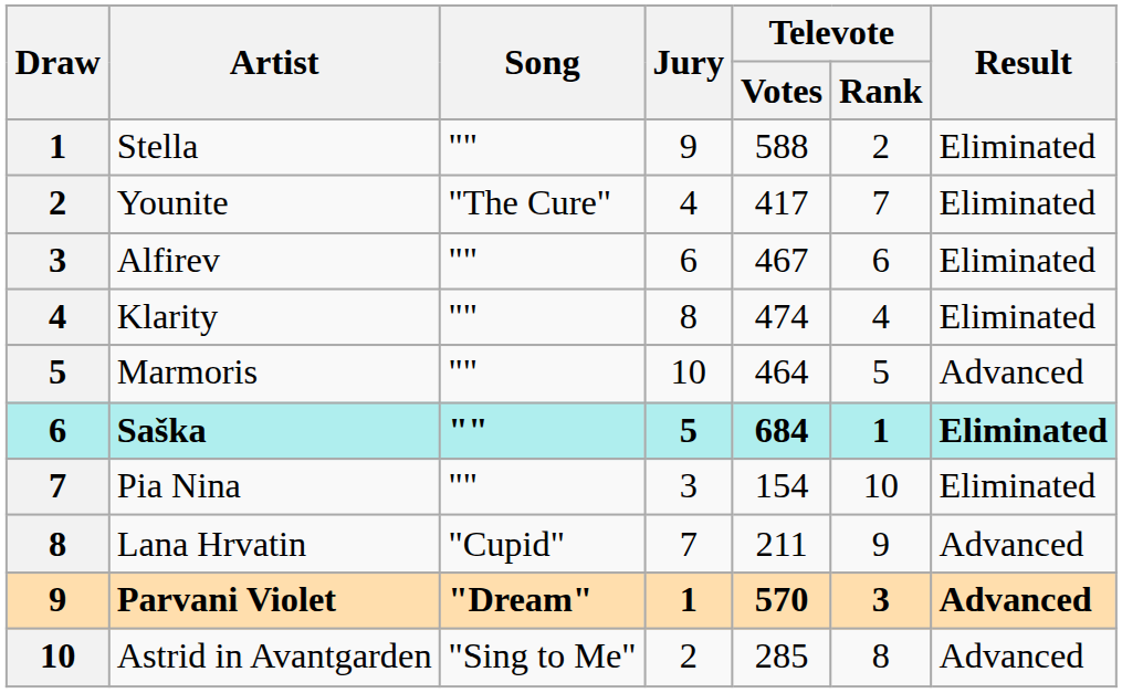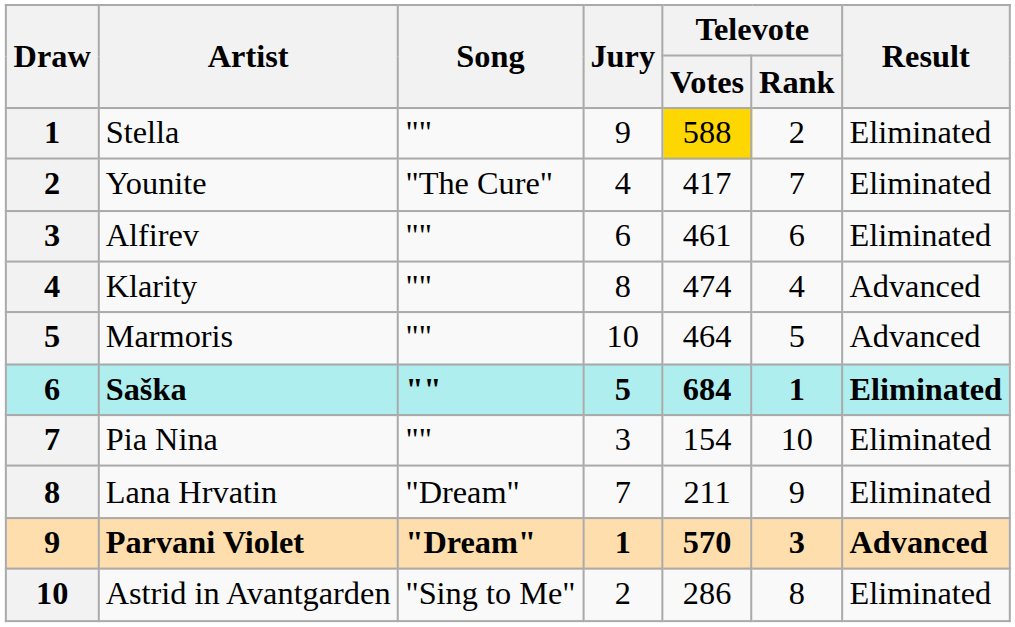Stella | Televote / Votes: no background -> gold background
Alfirev | Televote / Votes: 467 -> 461
Klarity | Result: Eliminated -> Advanced
Lana Hrvatin | Song: "Cupid" -> "Dream"
Lana Hrvatin | Result: Advanced -> Eliminated
Astrid in Avantgarden | Televote / Votes: 285 -> 286
Astrid in Avantgarden | Result: Advanced -> Eliminated
